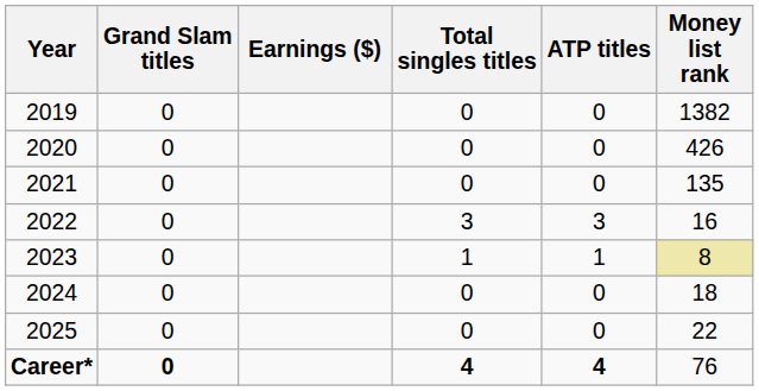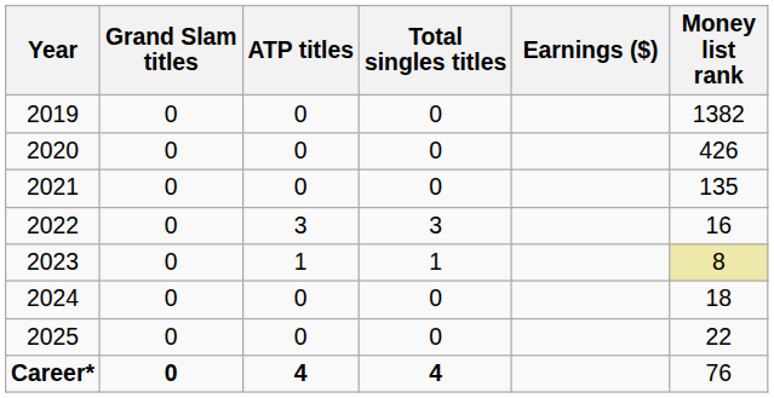columns swapped: ATP titles <-> Earnings ($)
